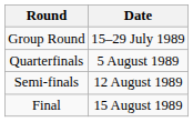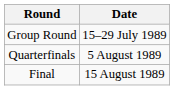- row: Semi-finals | 12 August 1989
